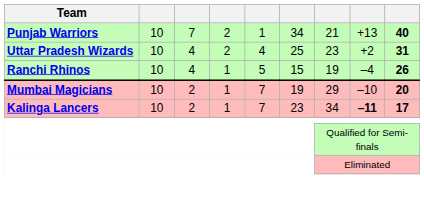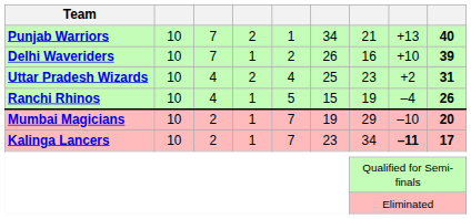+ row: Delhi Waveriders | 10 | 7 | 1 | 2 | 26 | 16 | +10 | 39
